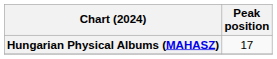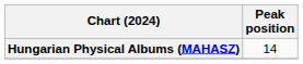Hungarian Physical Albums (MAHASZ) | Peak position: 17 -> 14
